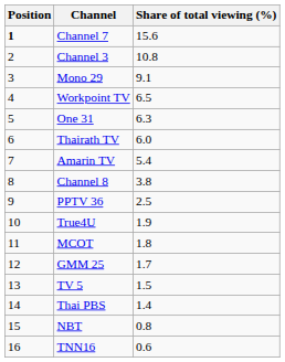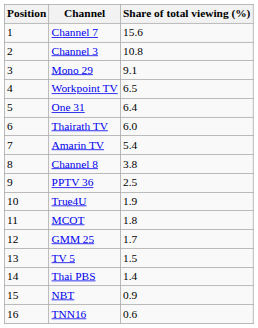Channel 7 | Position: bold -> normal
One 31 | Share of total viewing (%): 6.3 -> 6.4
NBT | Share of total viewing (%): 0.8 -> 0.9
